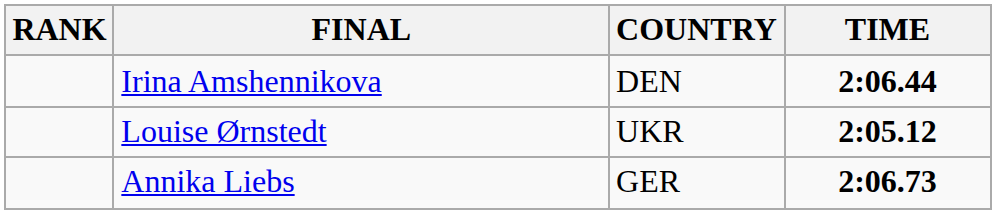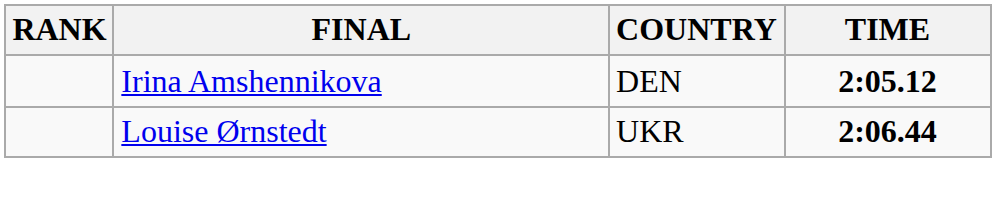Irina Amshennikova | TIME: 2:06.44 -> 2:05.12
Louise Ørnstedt | TIME: 2:05.12 -> 2:06.44
- row: Annika Liebs | GER | 2:06.73
